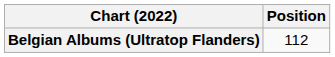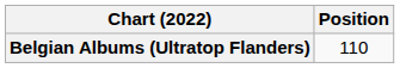Belgian Albums (Ultratop Flanders) | Position: 112 -> 110
